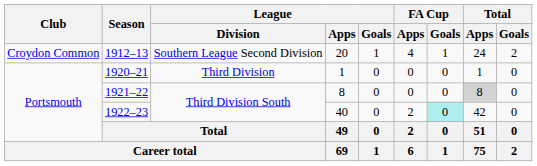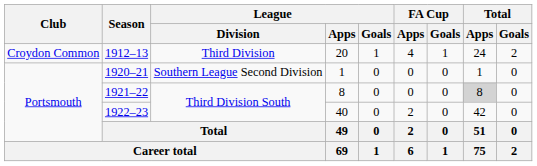1912–13 | League / Division: Southern League Second Division -> Third Division
1920–21 | League / Division: Third Division -> Southern League Second Division
1922–23 | FA Cup / Goals: paleturquoise background -> no background
